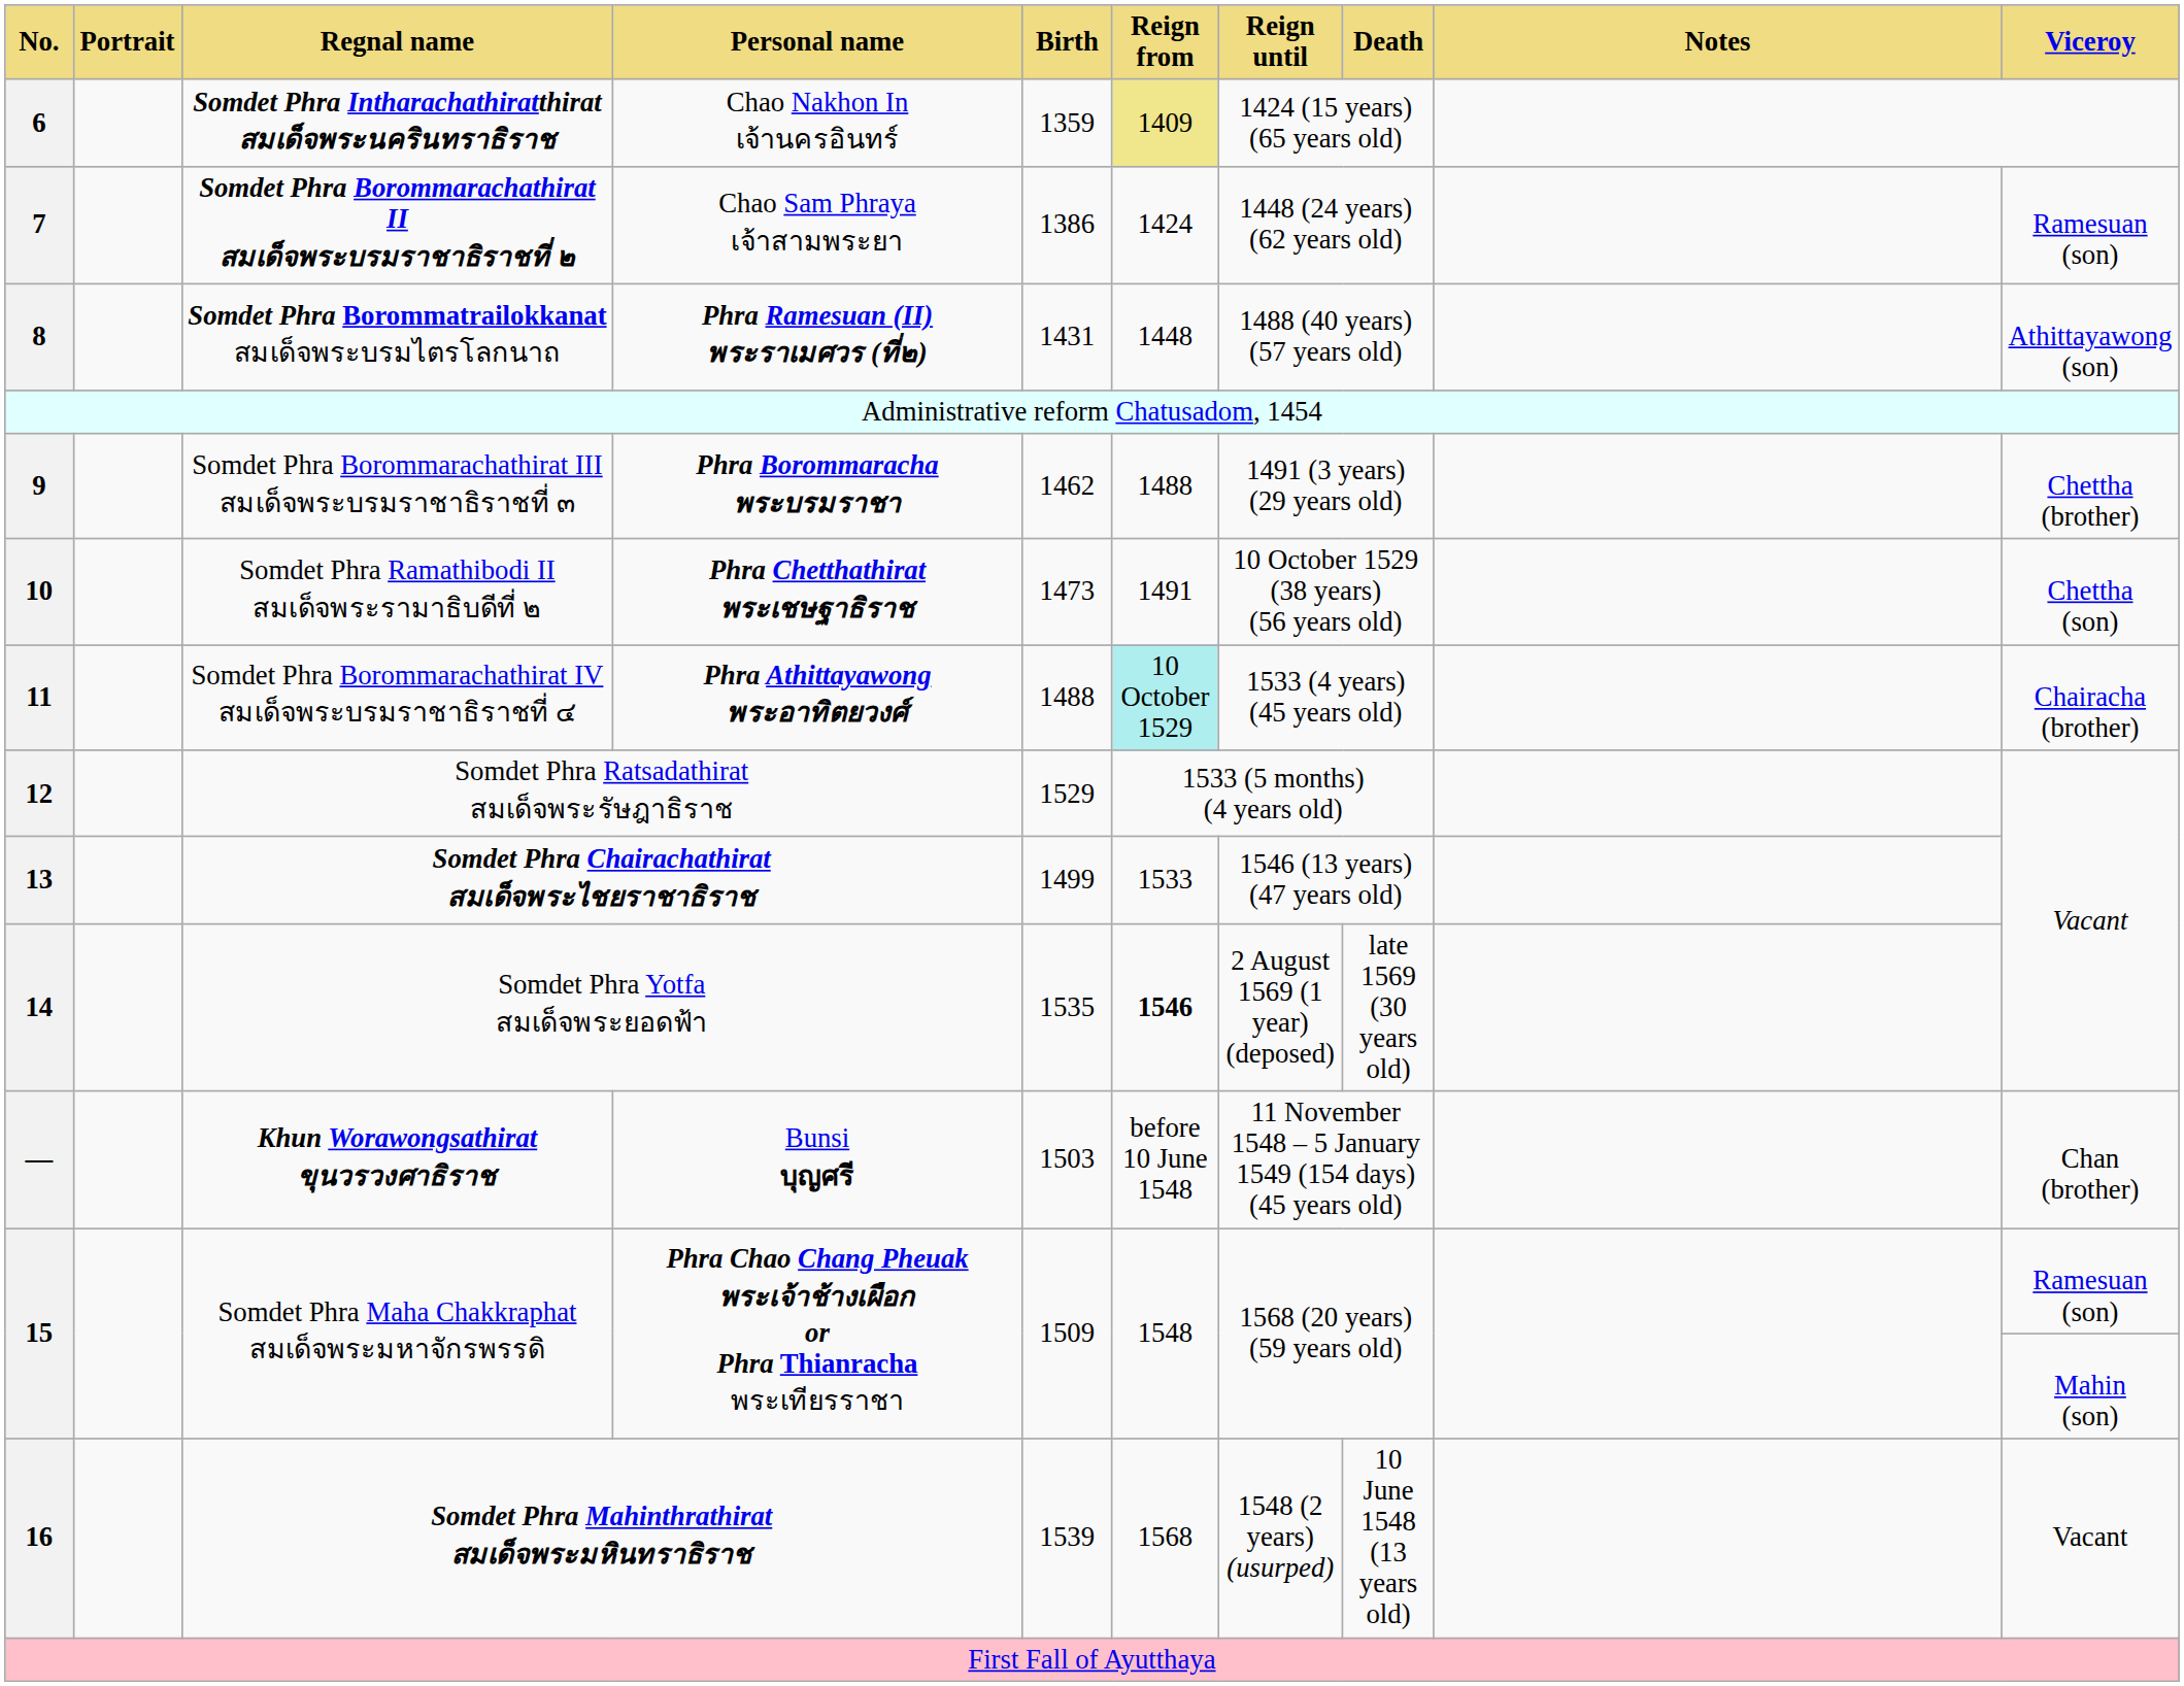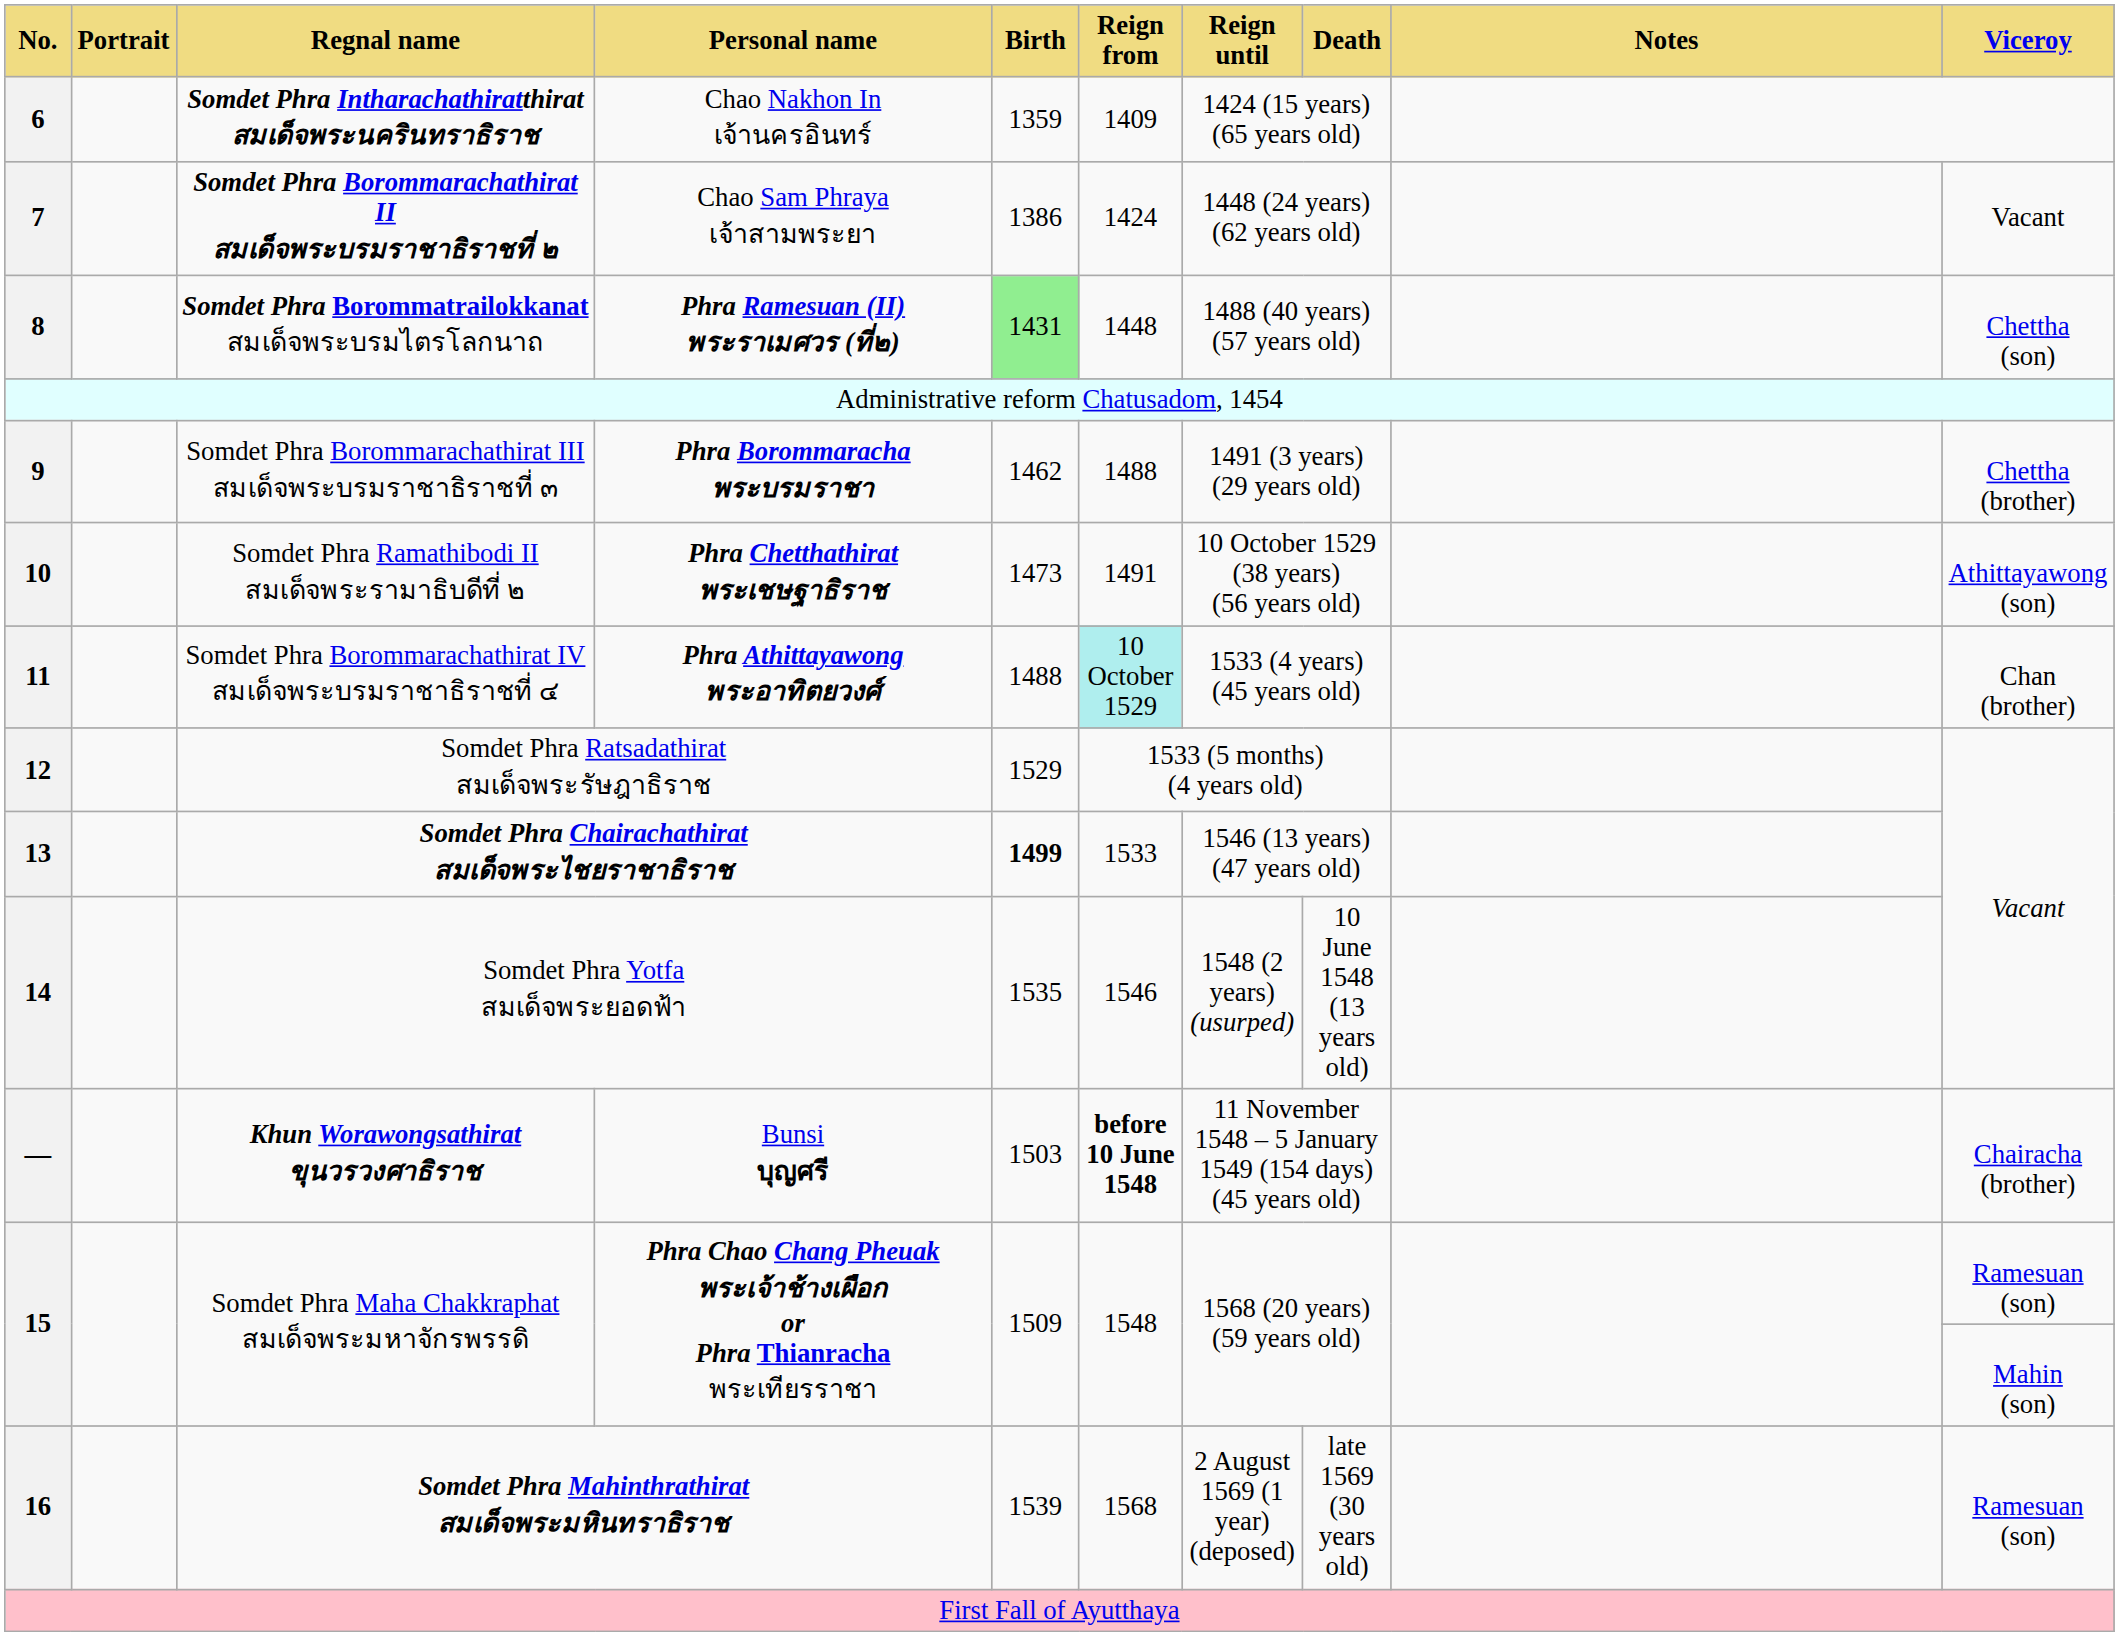Somdet Phra Intharachathiratthirat สมเด็จพระนครินทราธิราช | Reign from: khaki background -> no background
Somdet Phra Borommarachathirat II สมเด็จพระบรมราชาธิราชที่ ๒ | Viceroy: Ramesuan (son) -> Vacant
Somdet Phra Borommatrailokkanat สมเด็จพระบรมไตรโลกนาถ | Birth: no background -> lightgreen background
Somdet Phra Borommatrailokkanat สมเด็จพระบรมไตรโลกนาถ | Viceroy: Athittayawong (son) -> Chettha (son)
Somdet Phra Ramathibodi II สมเด็จพระรามาธิบดีที่ ๒ | Viceroy: Chettha (son) -> Athittayawong (son)
Somdet Phra Borommarachathirat IV สมเด็จพระบรมราชาธิราชที่ ๔ | Viceroy: Chairacha (brother) -> Chan (brother)
Somdet Phra Chairachathirat สมเด็จพระไชยราชาธิราช | Birth: normal -> bold
Somdet Phra Yotfa สมเด็จพระยอดฟ้า | Reign from: bold -> normal
Somdet Phra Yotfa สมเด็จพระยอดฟ้า | Reign until: 2 August 1569 (1 year) (deposed) -> 1548 (2 years) (usurped)
Somdet Phra Yotfa สมเด็จพระยอดฟ้า | Death: late 1569 (30 years old) -> 10 June 1548 (13 years old)
Khun Worawongsathirat ขุนวรวงศาธิราช | Reign from: normal -> bold
Khun Worawongsathirat ขุนวรวงศาธิราช | Viceroy: Chan (brother) -> Chairacha (brother)
Somdet Phra Mahinthrathirat สมเด็จพระมหินทราธิราช | Reign until: 1548 (2 years) (usurped) -> 2 August 1569 (1 year) (deposed)
Somdet Phra Mahinthrathirat สมเด็จพระมหินทราธิราช | Death: 10 June 1548 (13 years old) -> late 1569 (30 years old)
Somdet Phra Mahinthrathirat สมเด็จพระมหินทราธิราช | Viceroy: Vacant -> Ramesuan (son)
